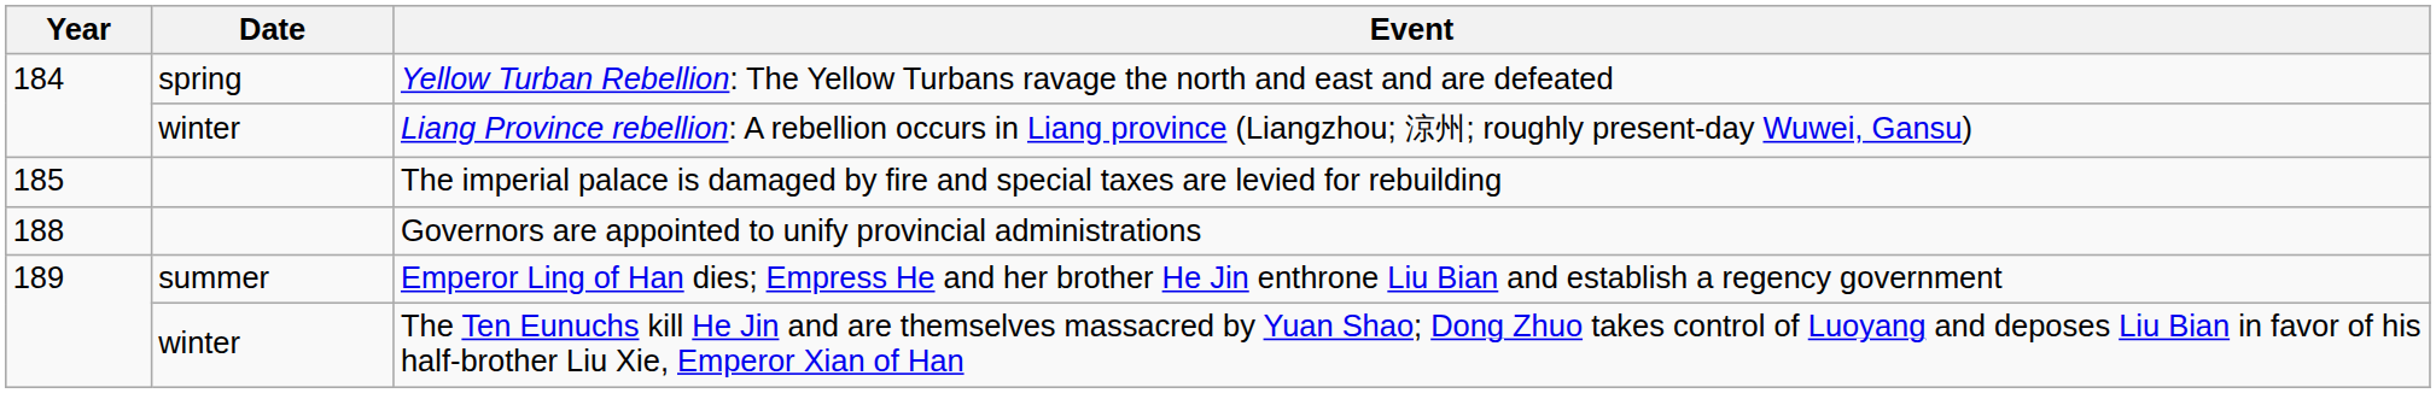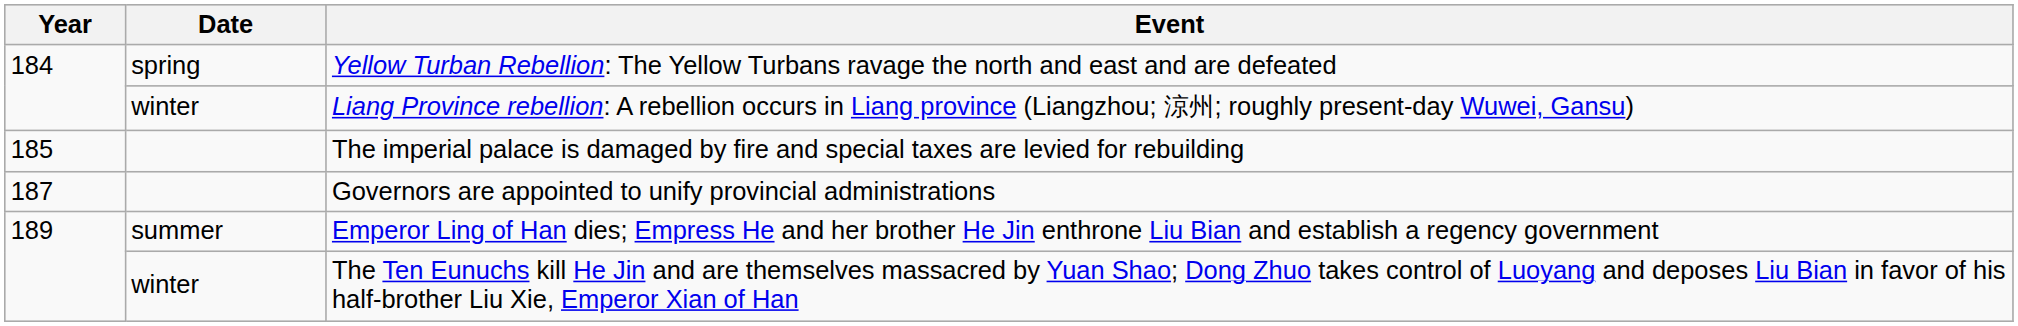Governors are appointed to unify provincial administrations | Year: 188 -> 187
